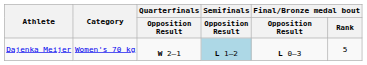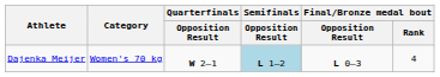Dajenka Meijer | Final/Bronze medal bout / Rank: 5 -> 4
